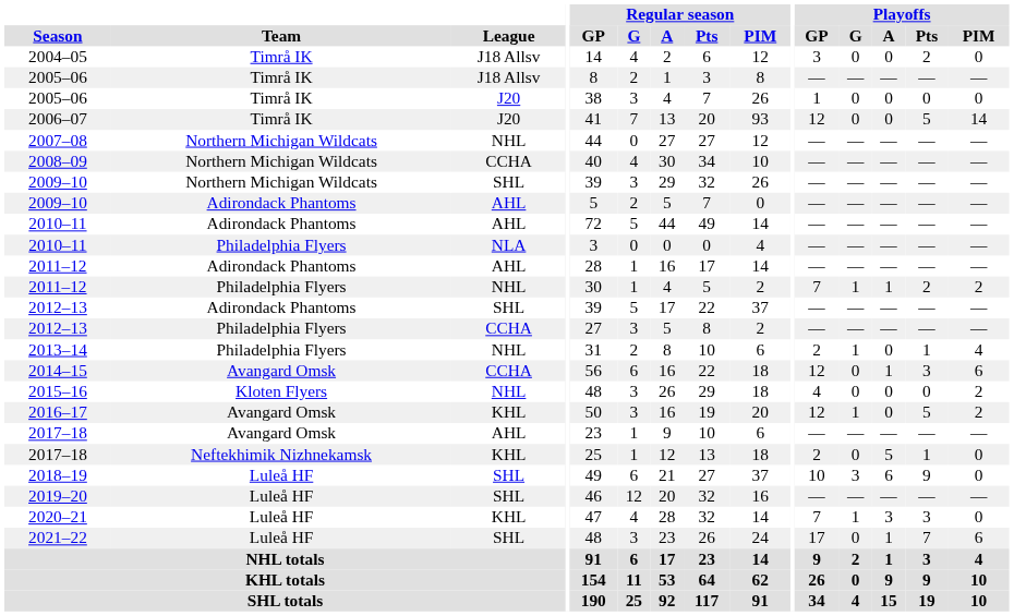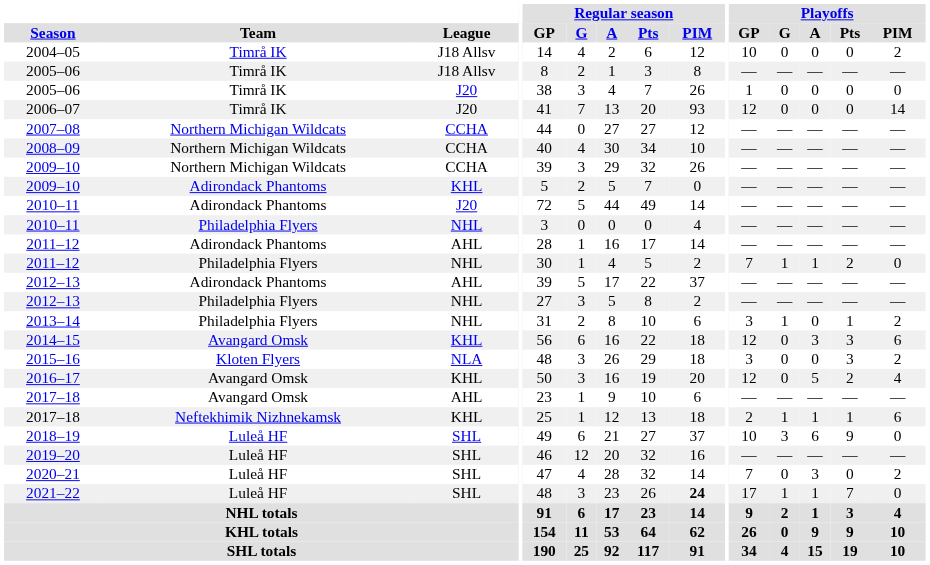2004–05 | Playoffs / GP: 3 -> 10
2004–05 | Playoffs / Pts: 2 -> 0
2004–05 | Playoffs / PIM: 0 -> 2
2006–07 | Playoffs / Pts: 5 -> 0
2007–08 | League: NHL -> CCHA
2009–10 / Northern Michigan Wildcats | League: SHL -> CCHA
2009–10 / Adirondack Phantoms | League: AHL -> KHL
2010–11 / Adirondack Phantoms | League: AHL -> J20
2010–11 / Philadelphia Flyers | League: NLA -> NHL
2011–12 / Philadelphia Flyers | Playoffs / PIM: 2 -> 0
2012–13 / Adirondack Phantoms | League: SHL -> AHL
2012–13 / Philadelphia Flyers | League: CCHA -> NHL
2013–14 | Playoffs / GP: 2 -> 3
2013–14 | Playoffs / PIM: 4 -> 2
2014–15 | League: CCHA -> KHL
2014–15 | Playoffs / A: 1 -> 3
2015–16 | League: NHL -> NLA
2015–16 | Playoffs / GP: 4 -> 3
2015–16 | Playoffs / Pts: 0 -> 3
2016–17 | Playoffs / G: 1 -> 0
2016–17 | Playoffs / A: 0 -> 5
2016–17 | Playoffs / Pts: 5 -> 2
2016–17 | Playoffs / PIM: 2 -> 4
2017–18 / Neftekhimik Nizhnekamsk | Playoffs / G: 0 -> 1
2017–18 / Neftekhimik Nizhnekamsk | Playoffs / A: 5 -> 1
2017–18 / Neftekhimik Nizhnekamsk | Playoffs / PIM: 0 -> 6
2020–21 | League: KHL -> SHL
2020–21 | Playoffs / G: 1 -> 0
2020–21 | Playoffs / Pts: 3 -> 0
2020–21 | Playoffs / PIM: 0 -> 2
2021–22 | Regular season / PIM: normal -> bold
2021–22 | Playoffs / G: 0 -> 1
2021–22 | Playoffs / PIM: 6 -> 0
